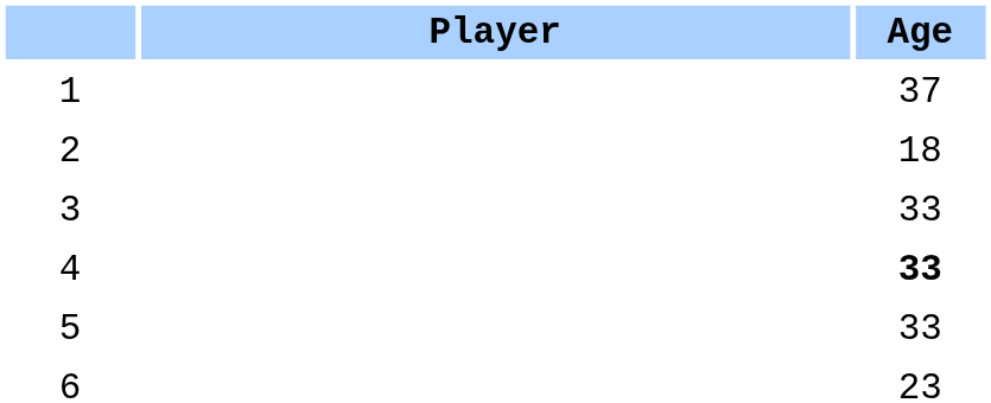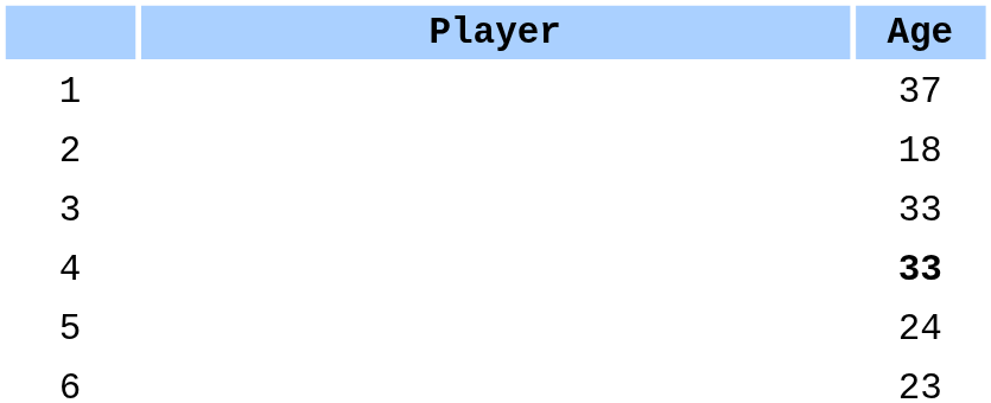5 | Age: 33 -> 24
